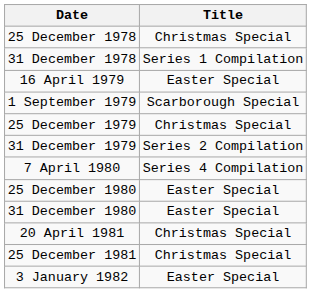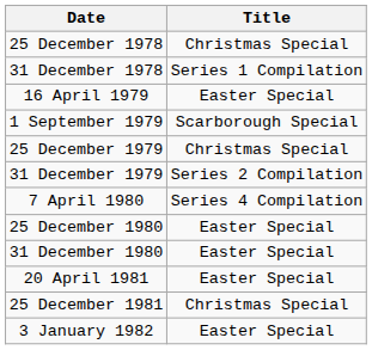20 April 1981 | Title: Christmas Special -> Easter Special
